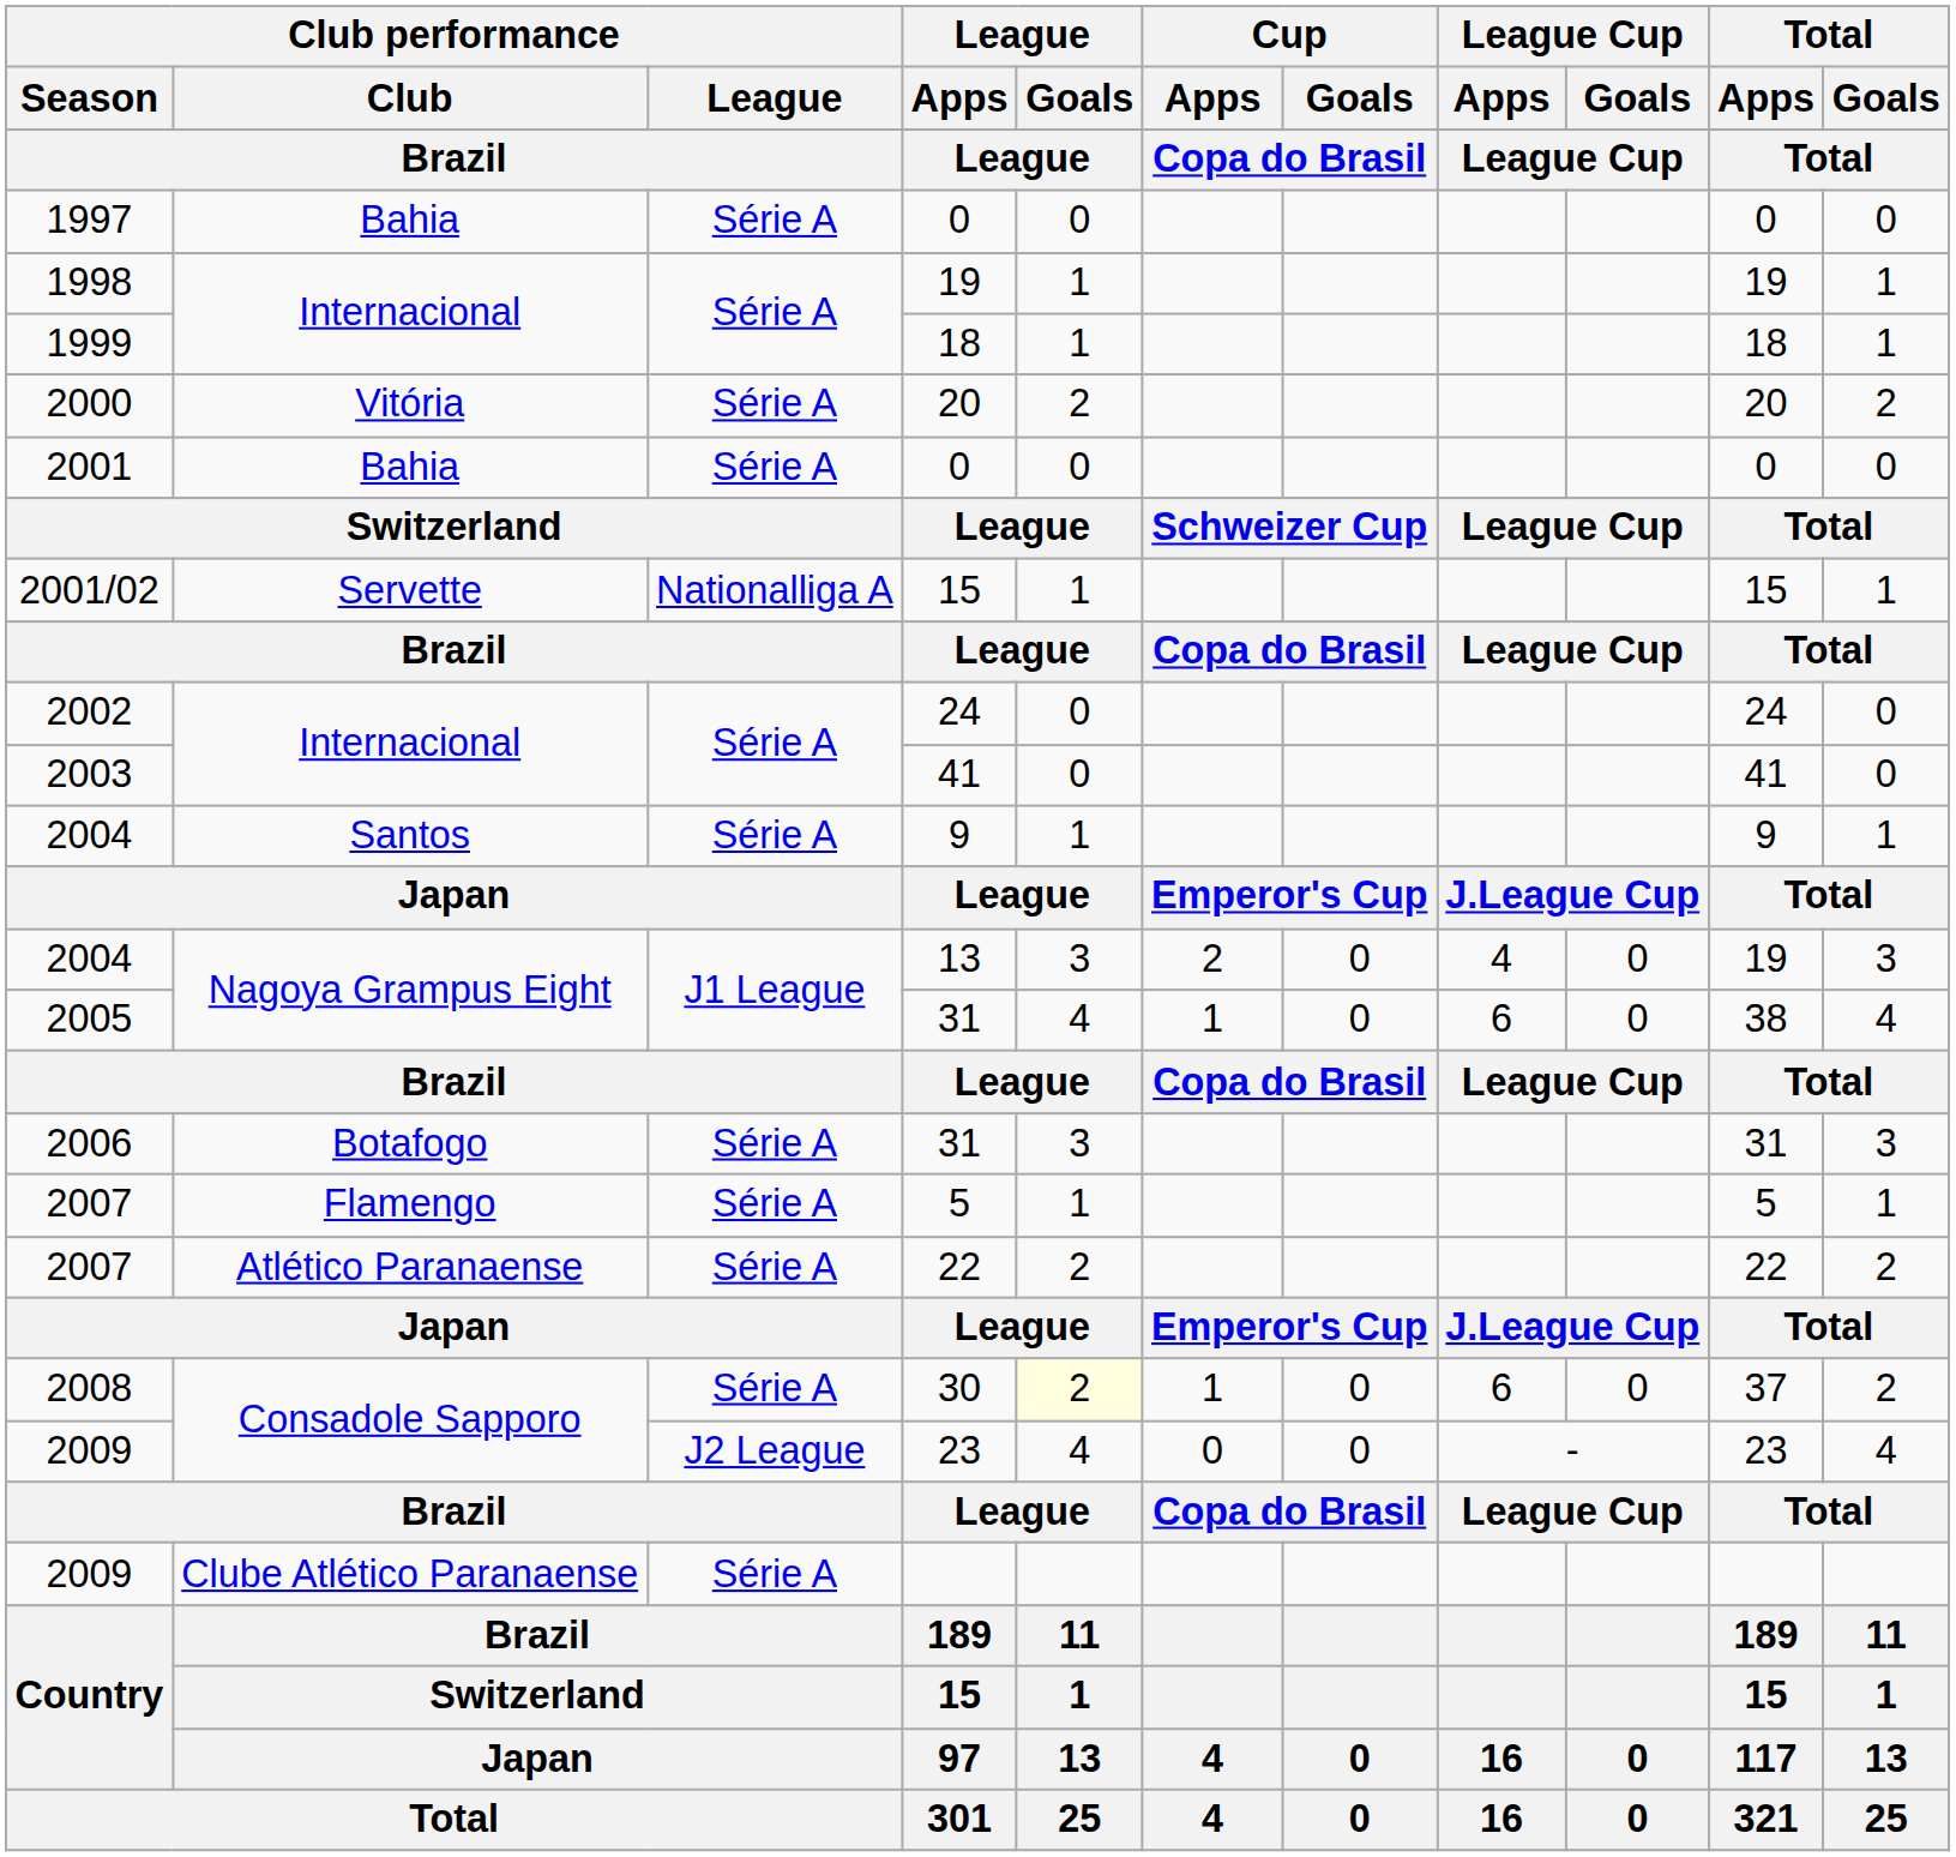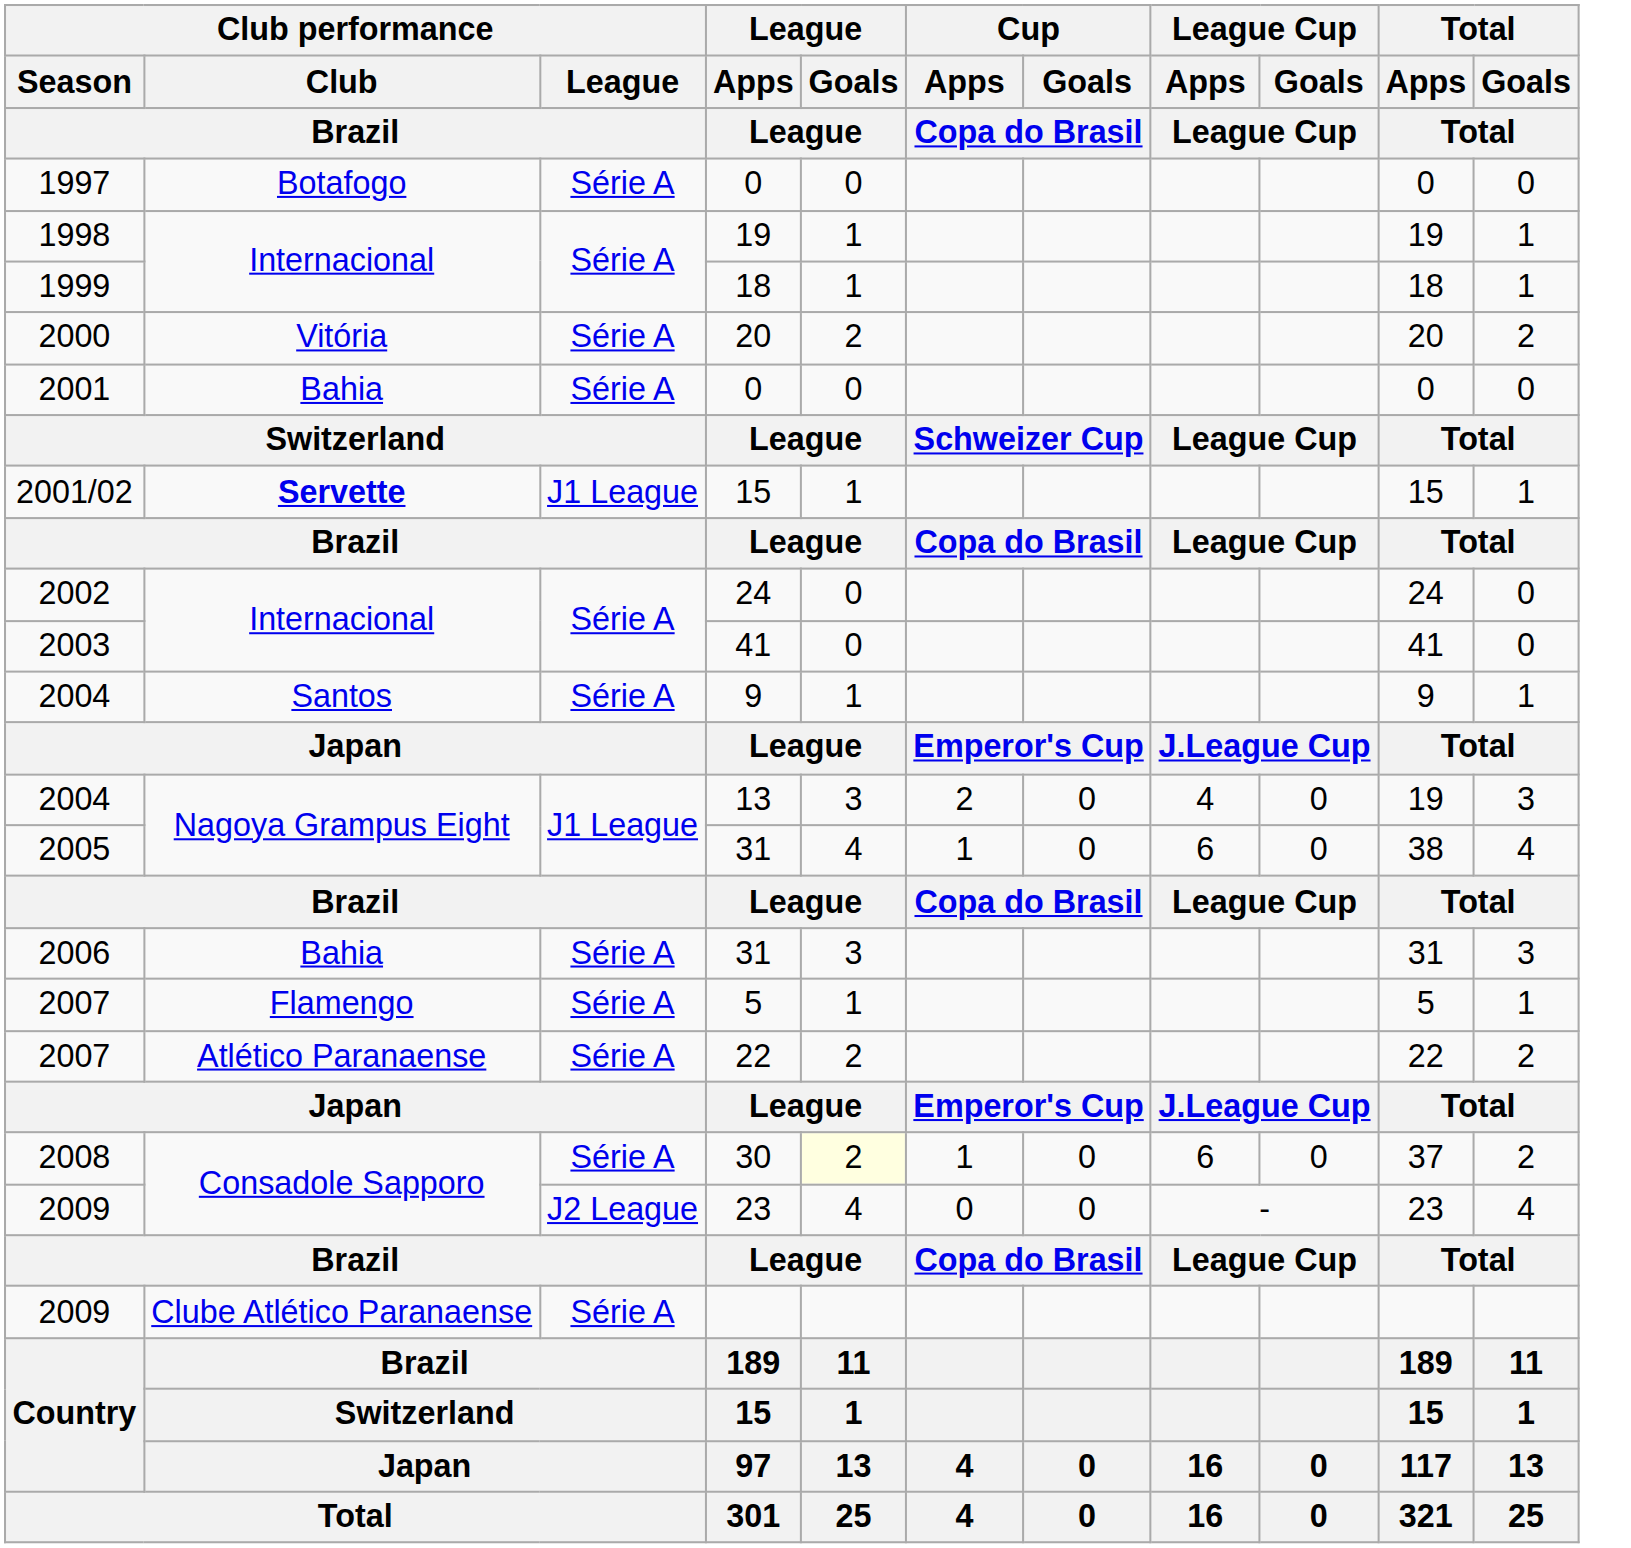1997 / 0 | Club performance / Club / Brazil: Bahia -> Botafogo
2001/02 / 15 | Club performance / Club / Brazil: normal -> bold
2001/02 / 15 | Club performance / League / Brazil: Nationalliga A -> J1 League
2006 / 31 | Club performance / Club / Brazil: Botafogo -> Bahia
